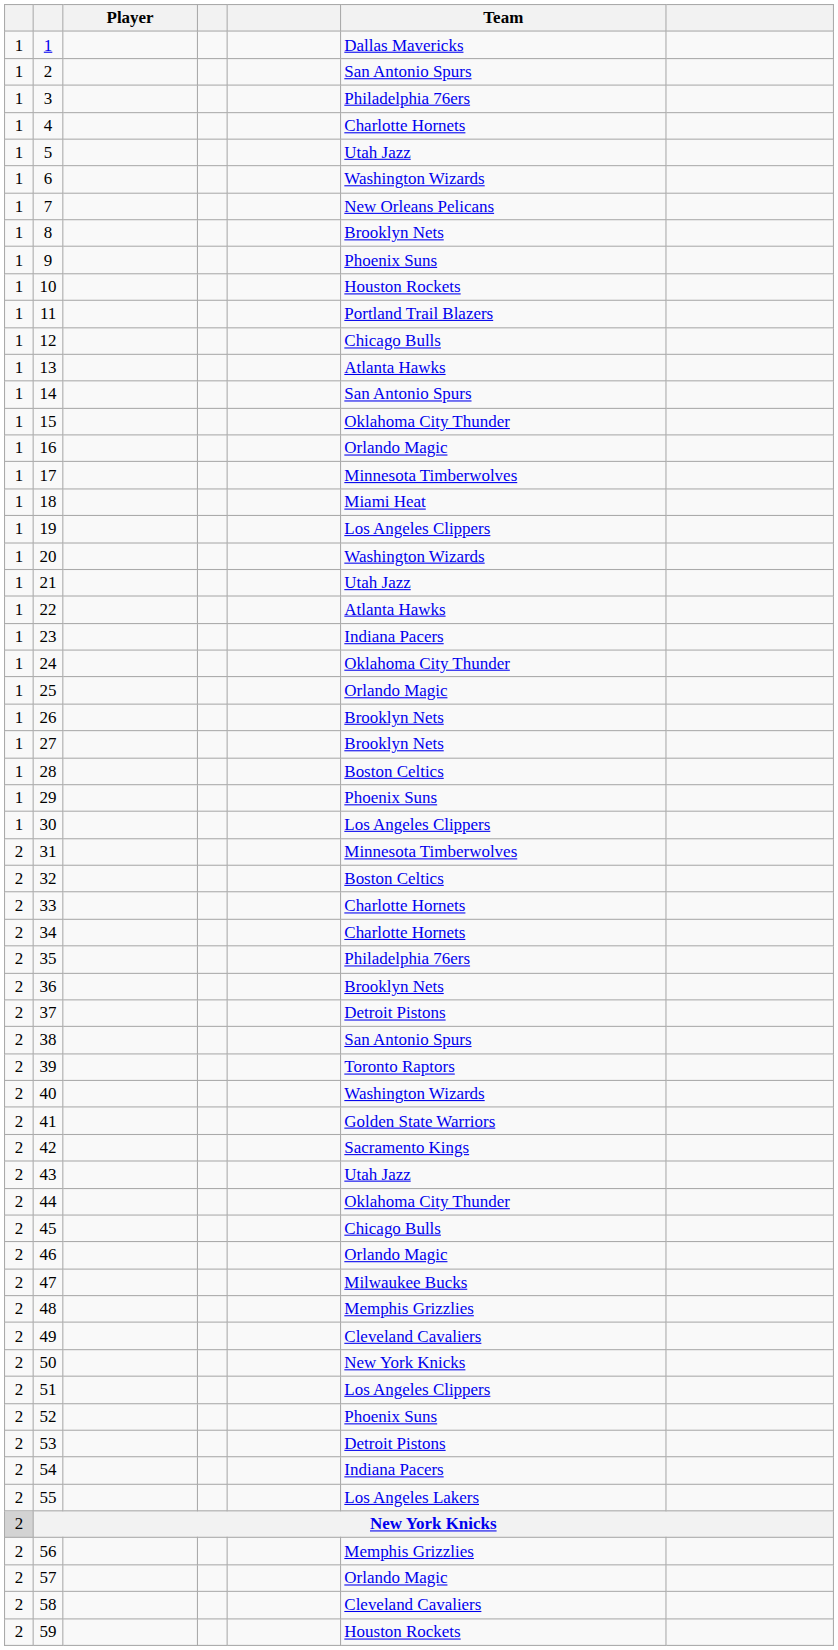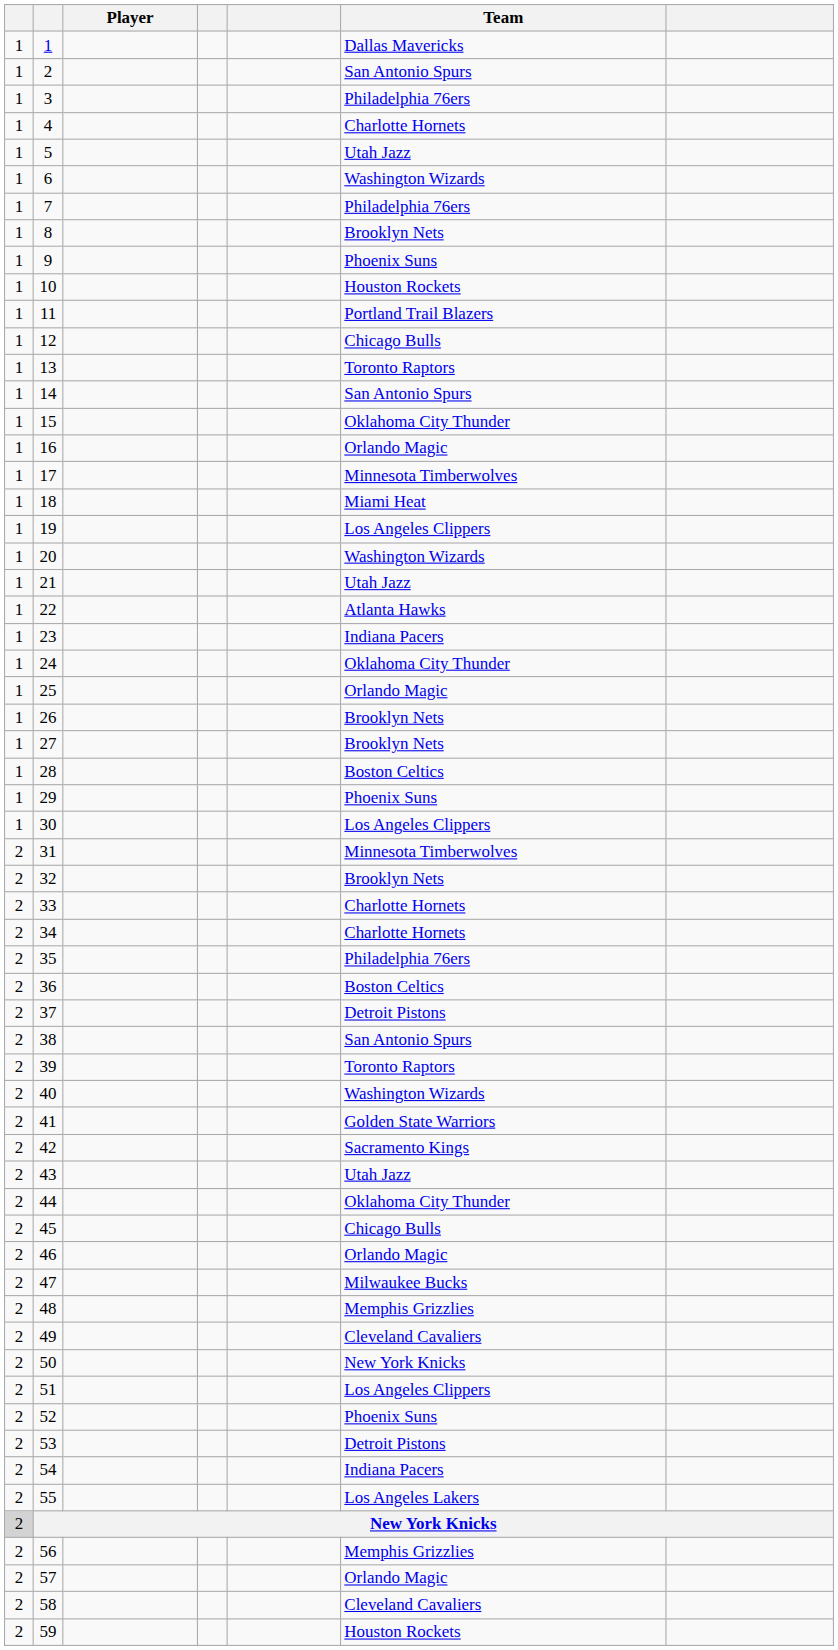7 | Team: New Orleans Pelicans -> Philadelphia 76ers
13 | Team: Atlanta Hawks -> Toronto Raptors
32 | Team: Boston Celtics -> Brooklyn Nets
36 | Team: Brooklyn Nets -> Boston Celtics
